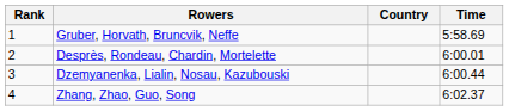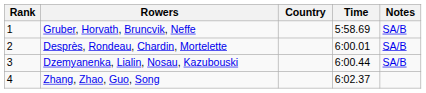+ column: Notes | SA/B | SA/B | SA/B
